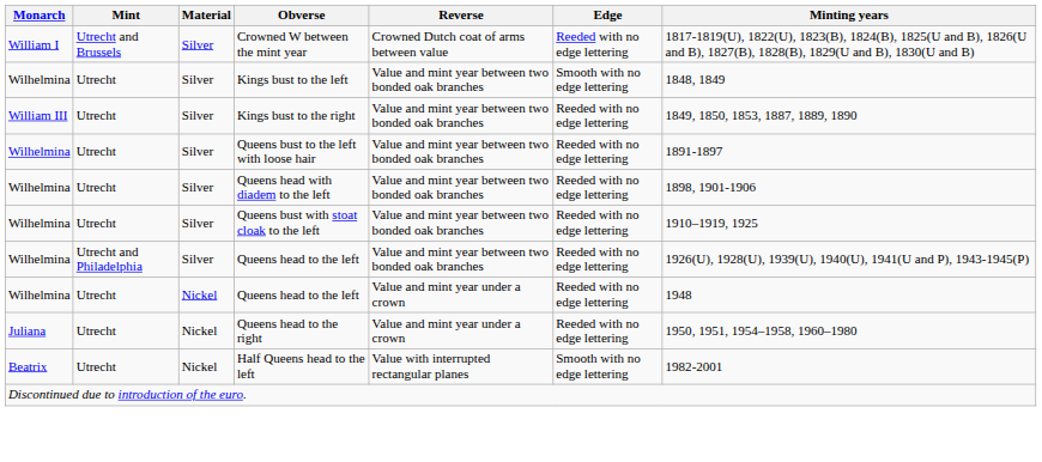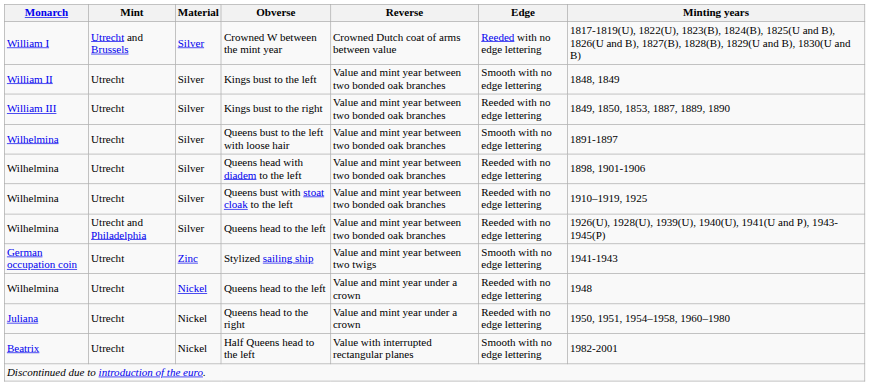Kings bust to the left | Monarch: Wilhelmina -> William II
Queens bust to the left with loose hair | Edge: Reeded with no edge lettering -> Smooth with no edge lettering
+ row: German occupation coin | Utrecht | Zinc | Stylized sailing ship | Value and mint year between two twigs | Smooth with no edge lettering | 1941-1943
